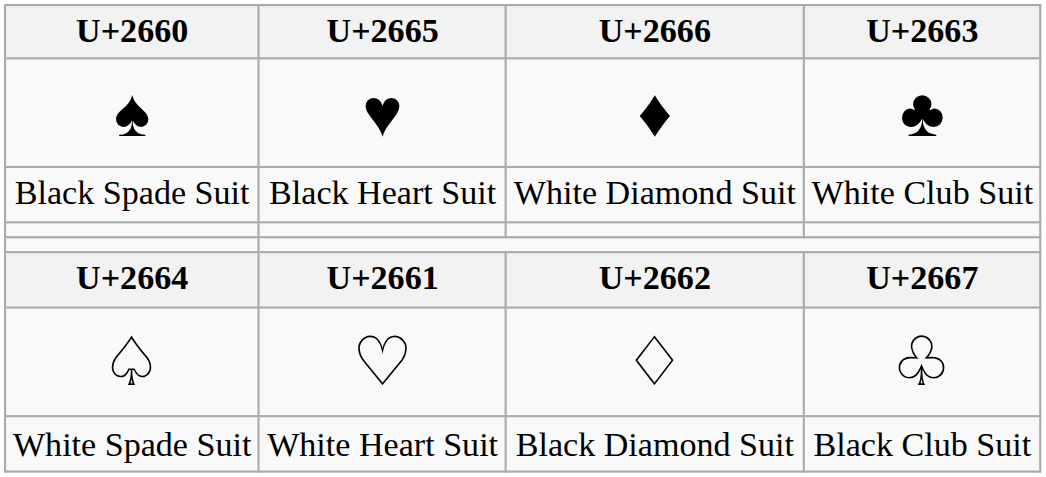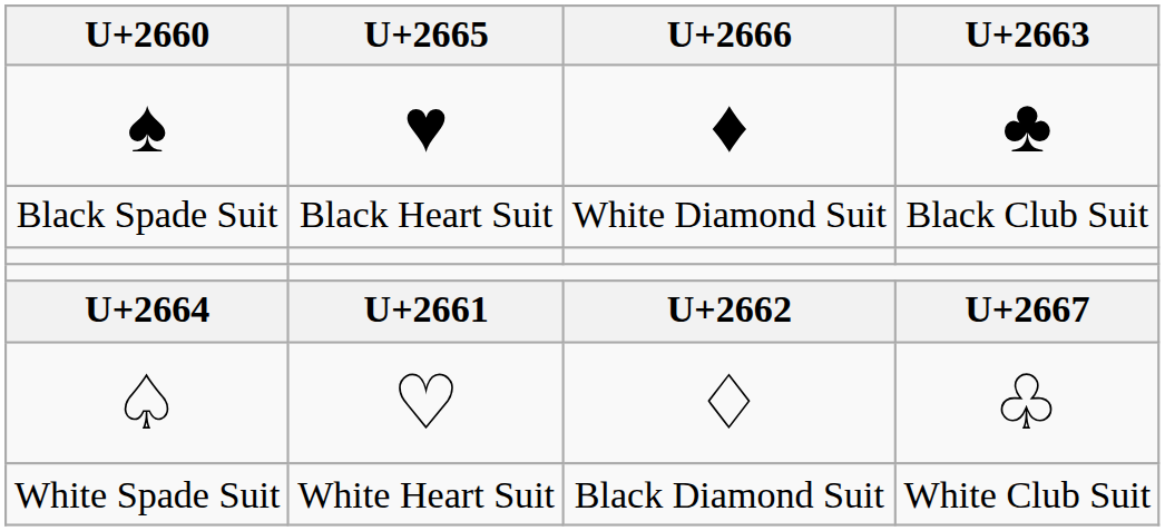Black Spade Suit | U+2663: White Club Suit -> Black Club Suit
White Spade Suit | U+2663: Black Club Suit -> White Club Suit
